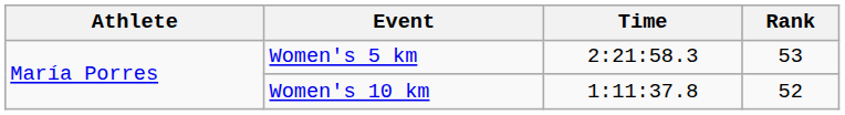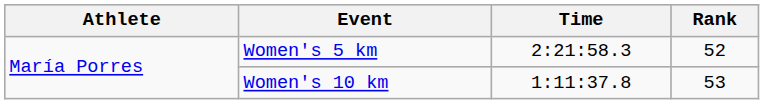Women's 5 km | Rank: 53 -> 52
Women's 10 km | Rank: 52 -> 53
